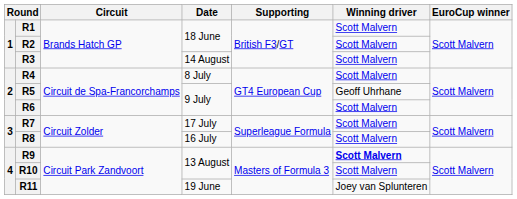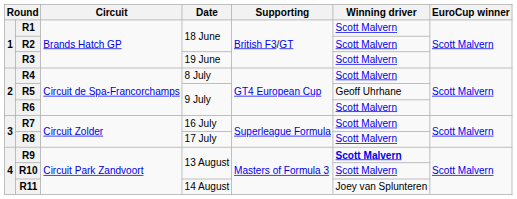R3 | Date: 14 August -> 19 June
R7 | Date: 17 July -> 16 July
R8 | Date: 16 July -> 17 July
R11 | Date: 19 June -> 14 August
